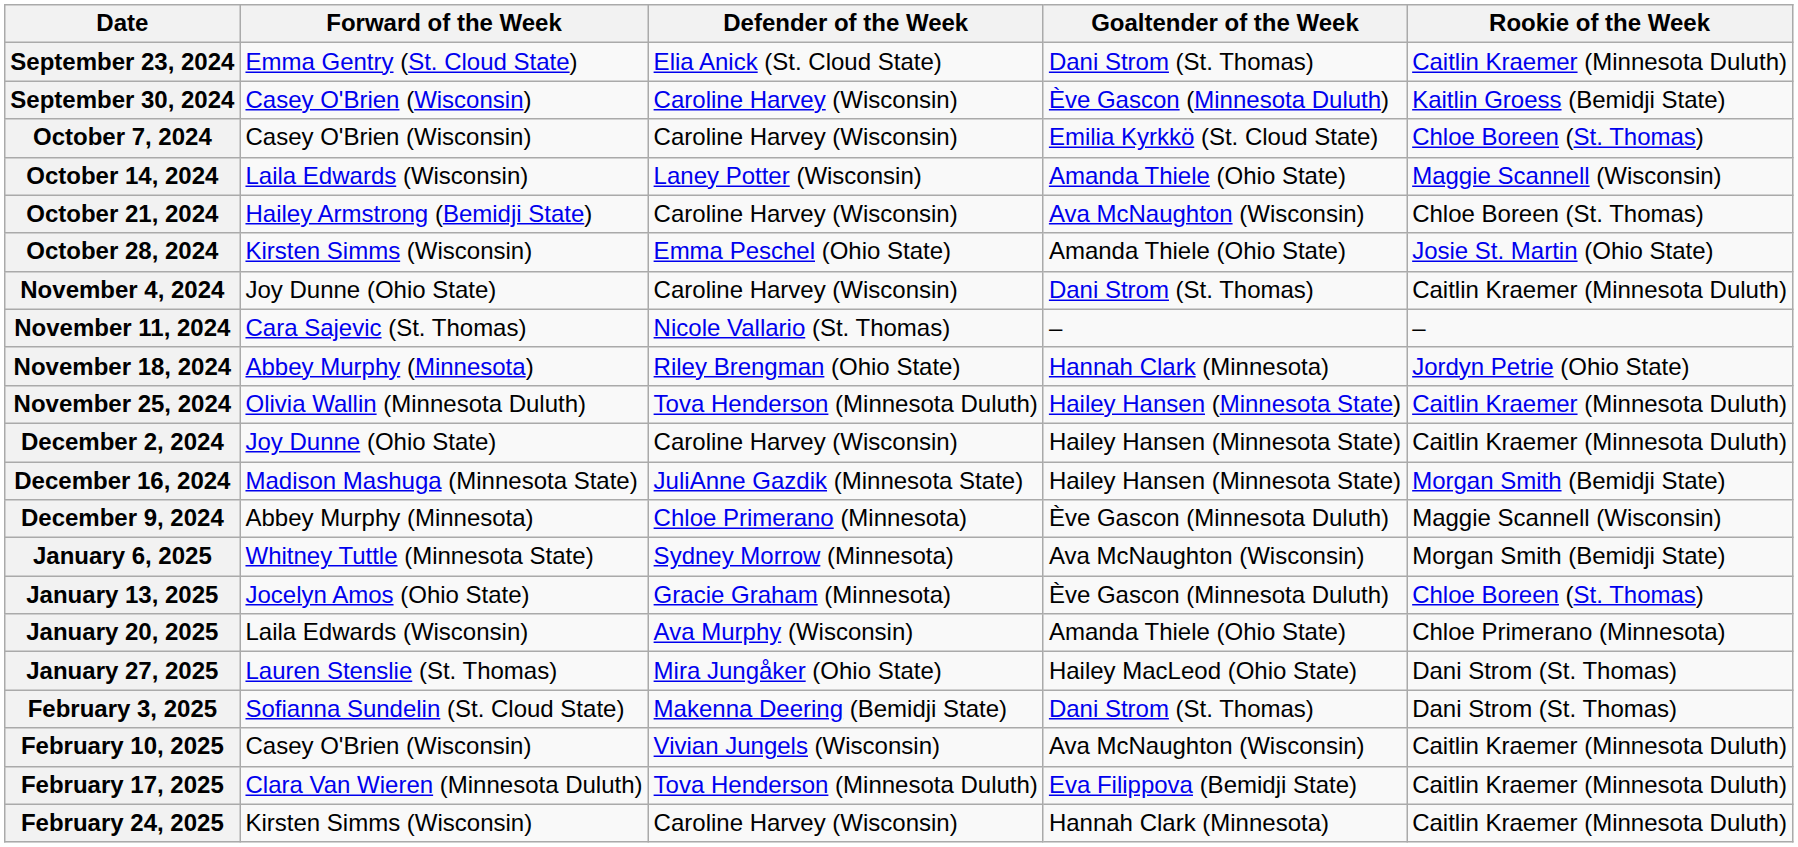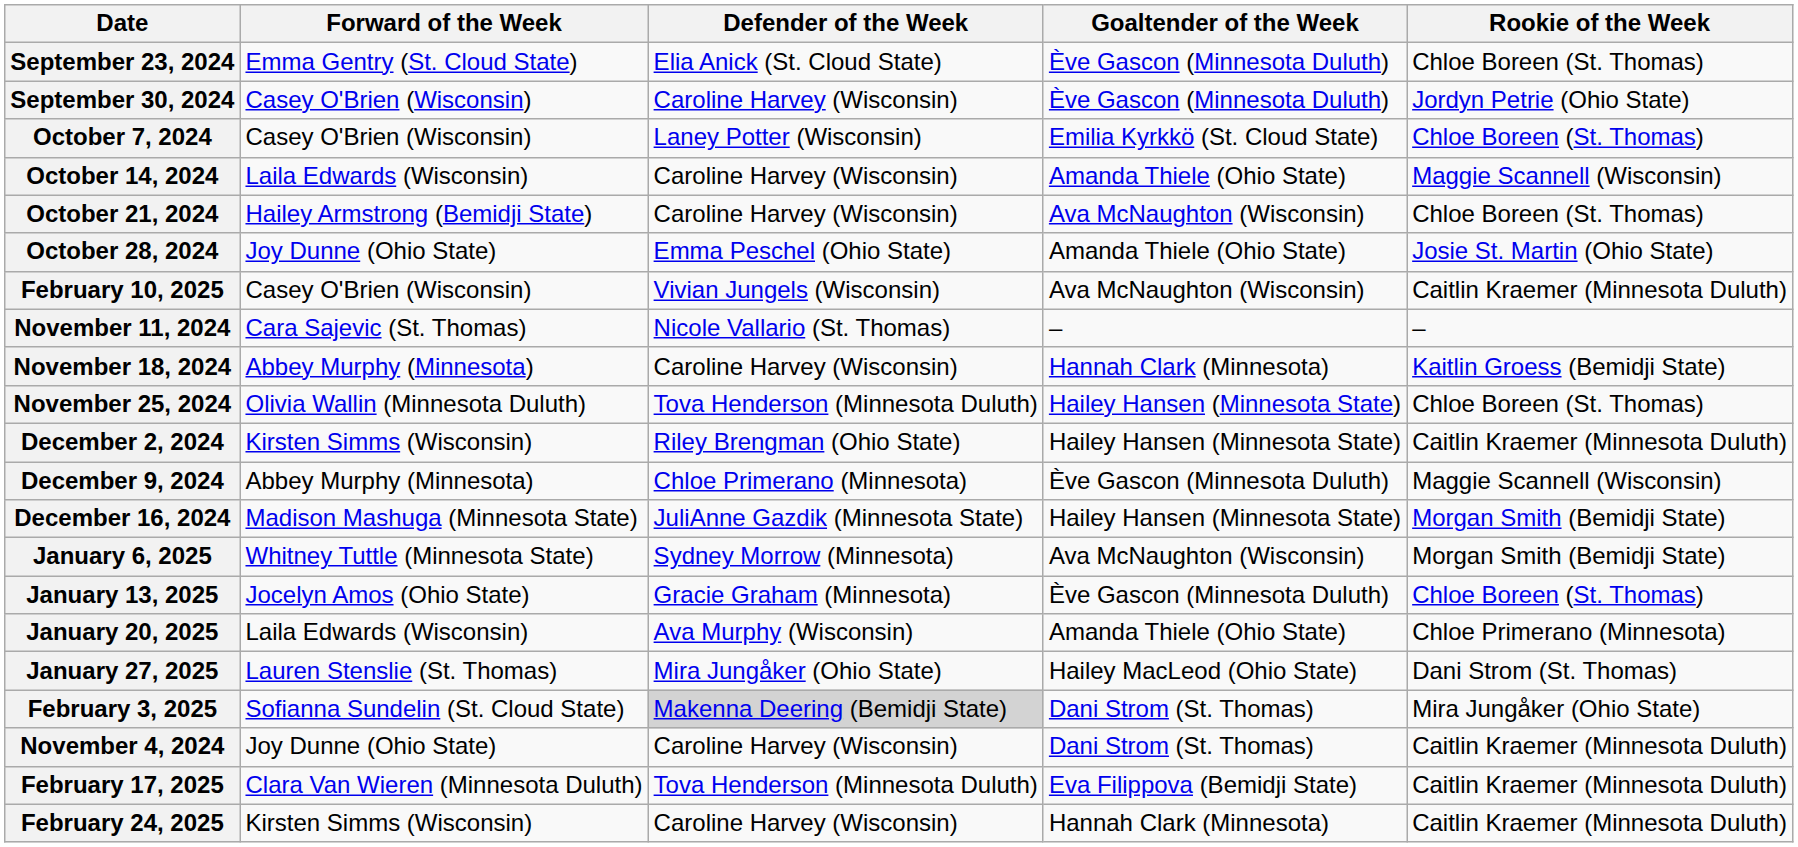September 23, 2024 | Goaltender of the Week: Dani Strom (St. Thomas) -> Ève Gascon (Minnesota Duluth)
September 23, 2024 | Rookie of the Week: Caitlin Kraemer (Minnesota Duluth) -> Chloe Boreen (St. Thomas)
September 30, 2024 | Rookie of the Week: Kaitlin Groess (Bemidji State) -> Jordyn Petrie (Ohio State)
October 7, 2024 | Defender of the Week: Caroline Harvey (Wisconsin) -> Laney Potter (Wisconsin)
October 14, 2024 | Defender of the Week: Laney Potter (Wisconsin) -> Caroline Harvey (Wisconsin)
October 28, 2024 | Forward of the Week: Kirsten Simms (Wisconsin) -> Joy Dunne (Ohio State)
rows swapped: November 4, 2024 <-> February 10, 2025
November 18, 2024 | Defender of the Week: Riley Brengman (Ohio State) -> Caroline Harvey (Wisconsin)
November 18, 2024 | Rookie of the Week: Jordyn Petrie (Ohio State) -> Kaitlin Groess (Bemidji State)
November 25, 2024 | Rookie of the Week: Caitlin Kraemer (Minnesota Duluth) -> Chloe Boreen (St. Thomas)
December 2, 2024 | Forward of the Week: Joy Dunne (Ohio State) -> Kirsten Simms (Wisconsin)
December 2, 2024 | Defender of the Week: Caroline Harvey (Wisconsin) -> Riley Brengman (Ohio State)
rows swapped: December 9, 2024 <-> December 16, 2024
February 3, 2025 | Defender of the Week: no background -> lightgrey background
February 3, 2025 | Rookie of the Week: Dani Strom (St. Thomas) -> Mira Jungåker (Ohio State)
